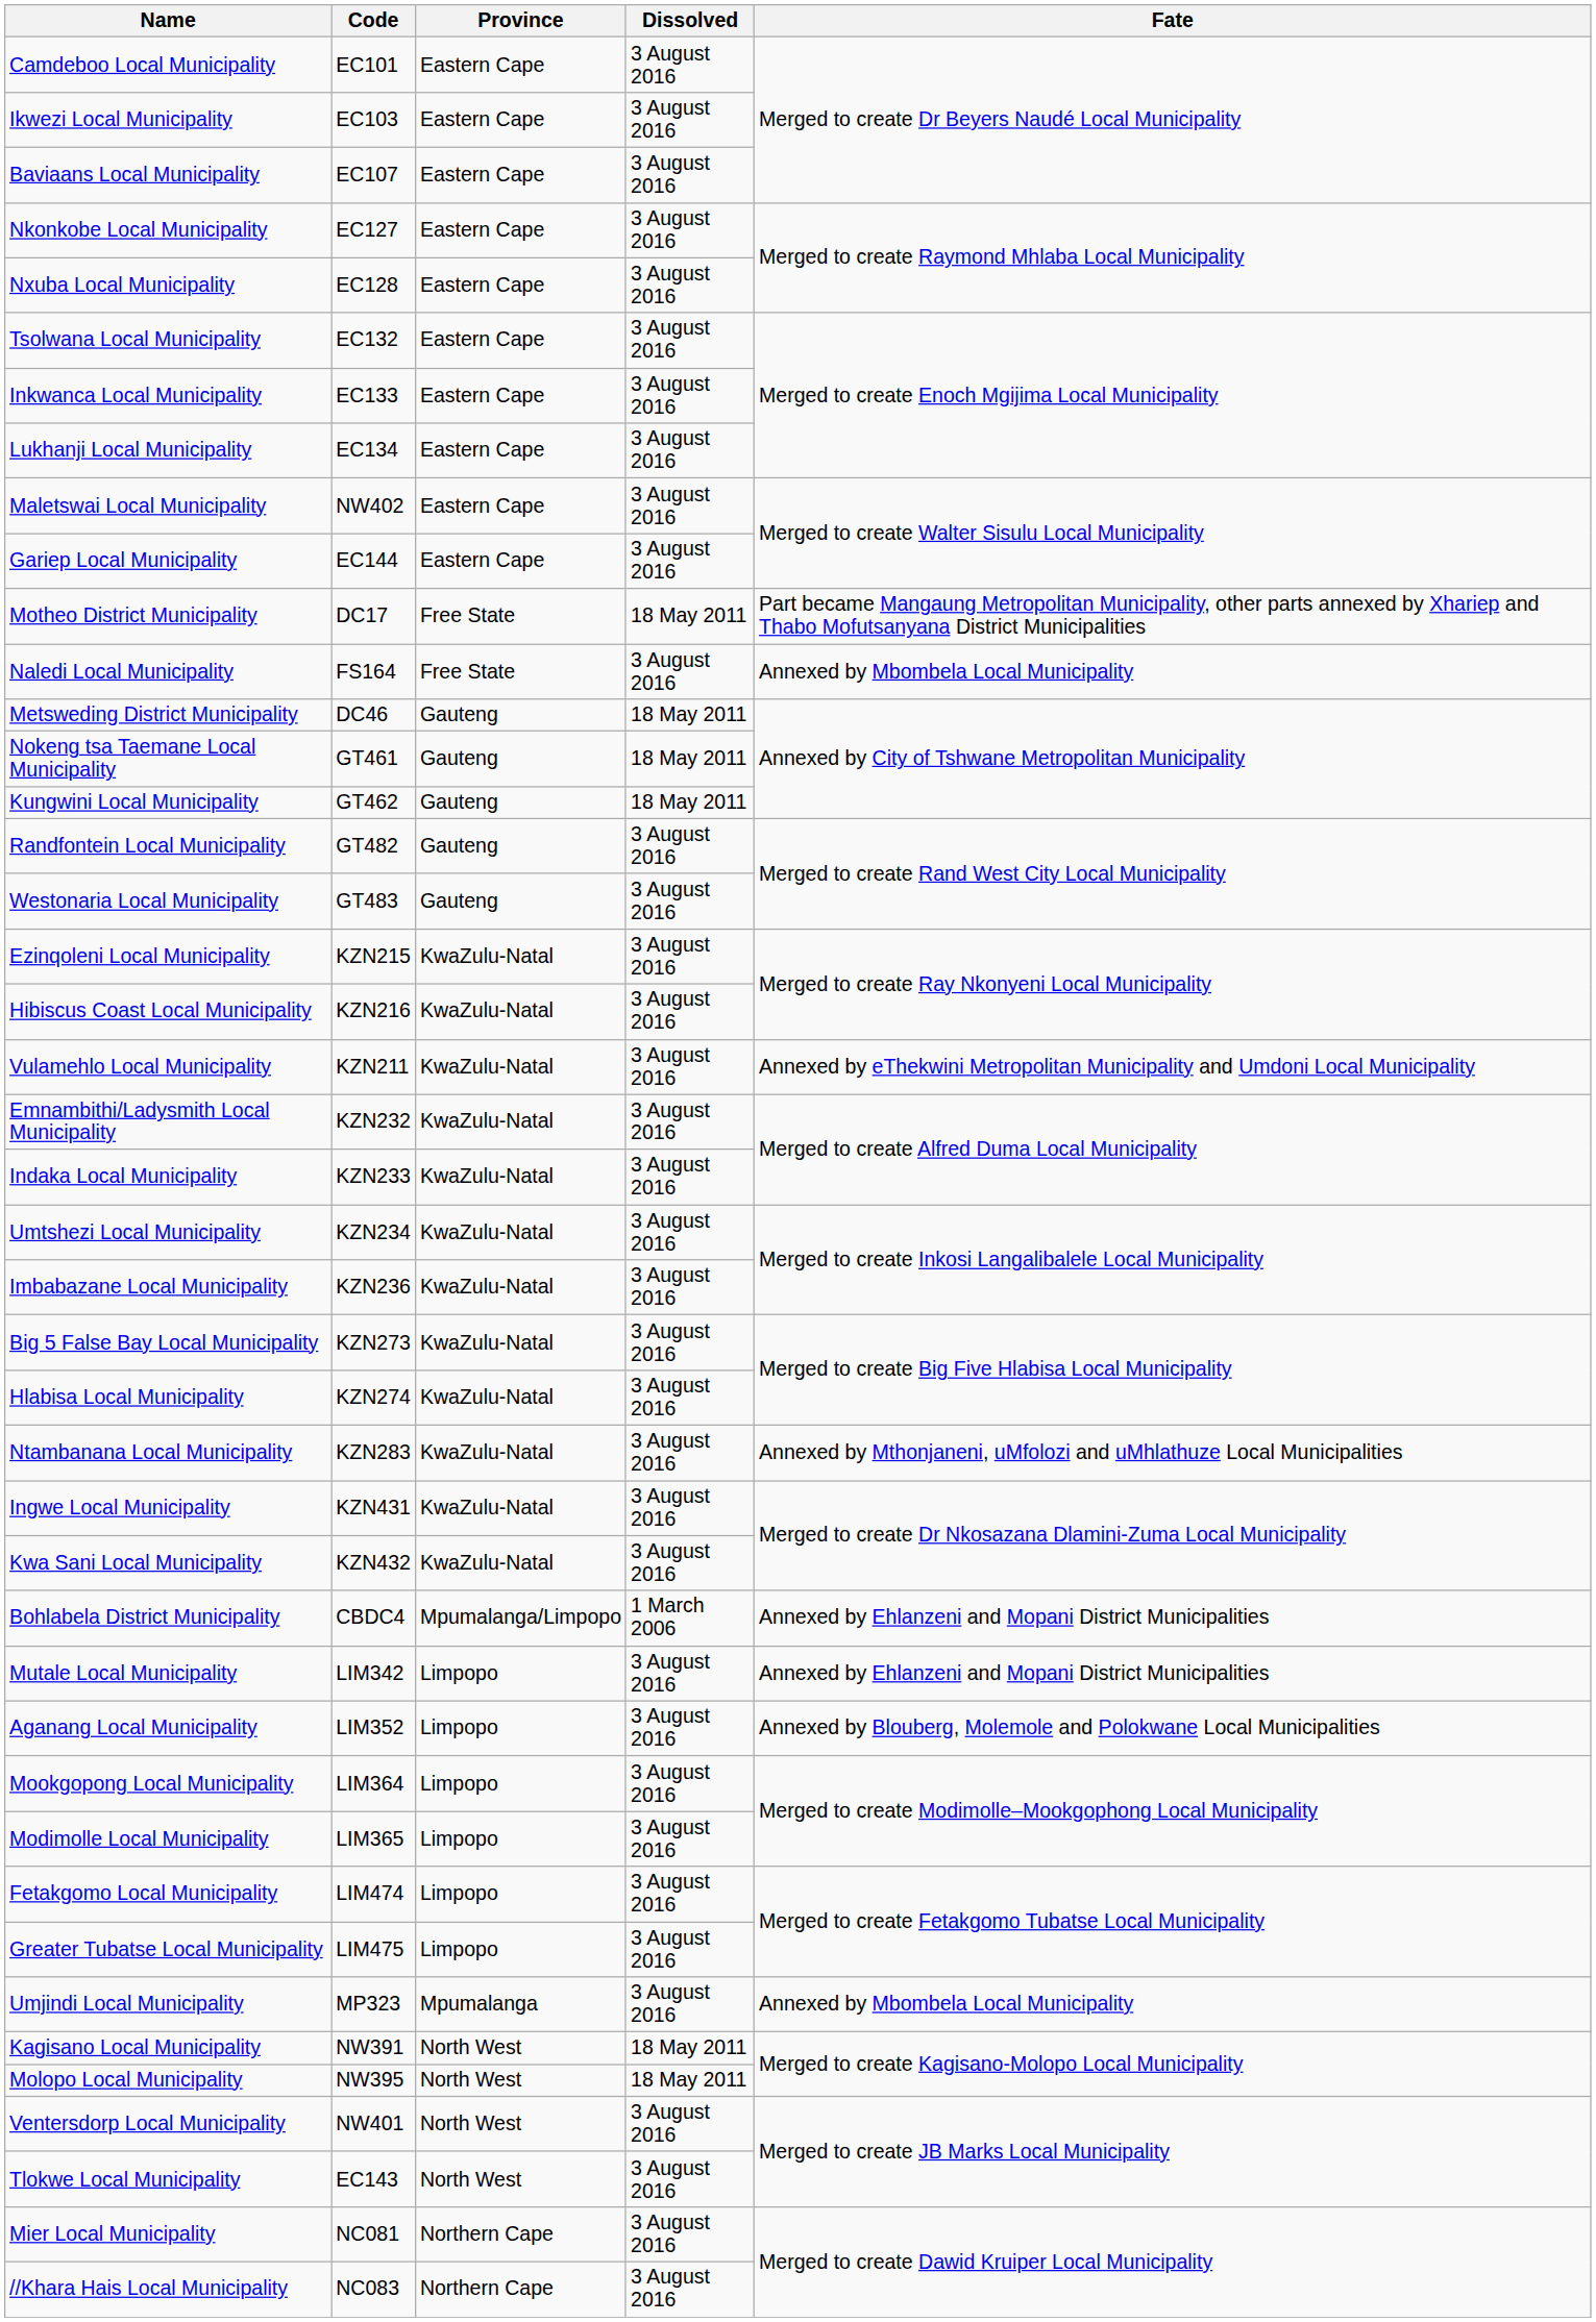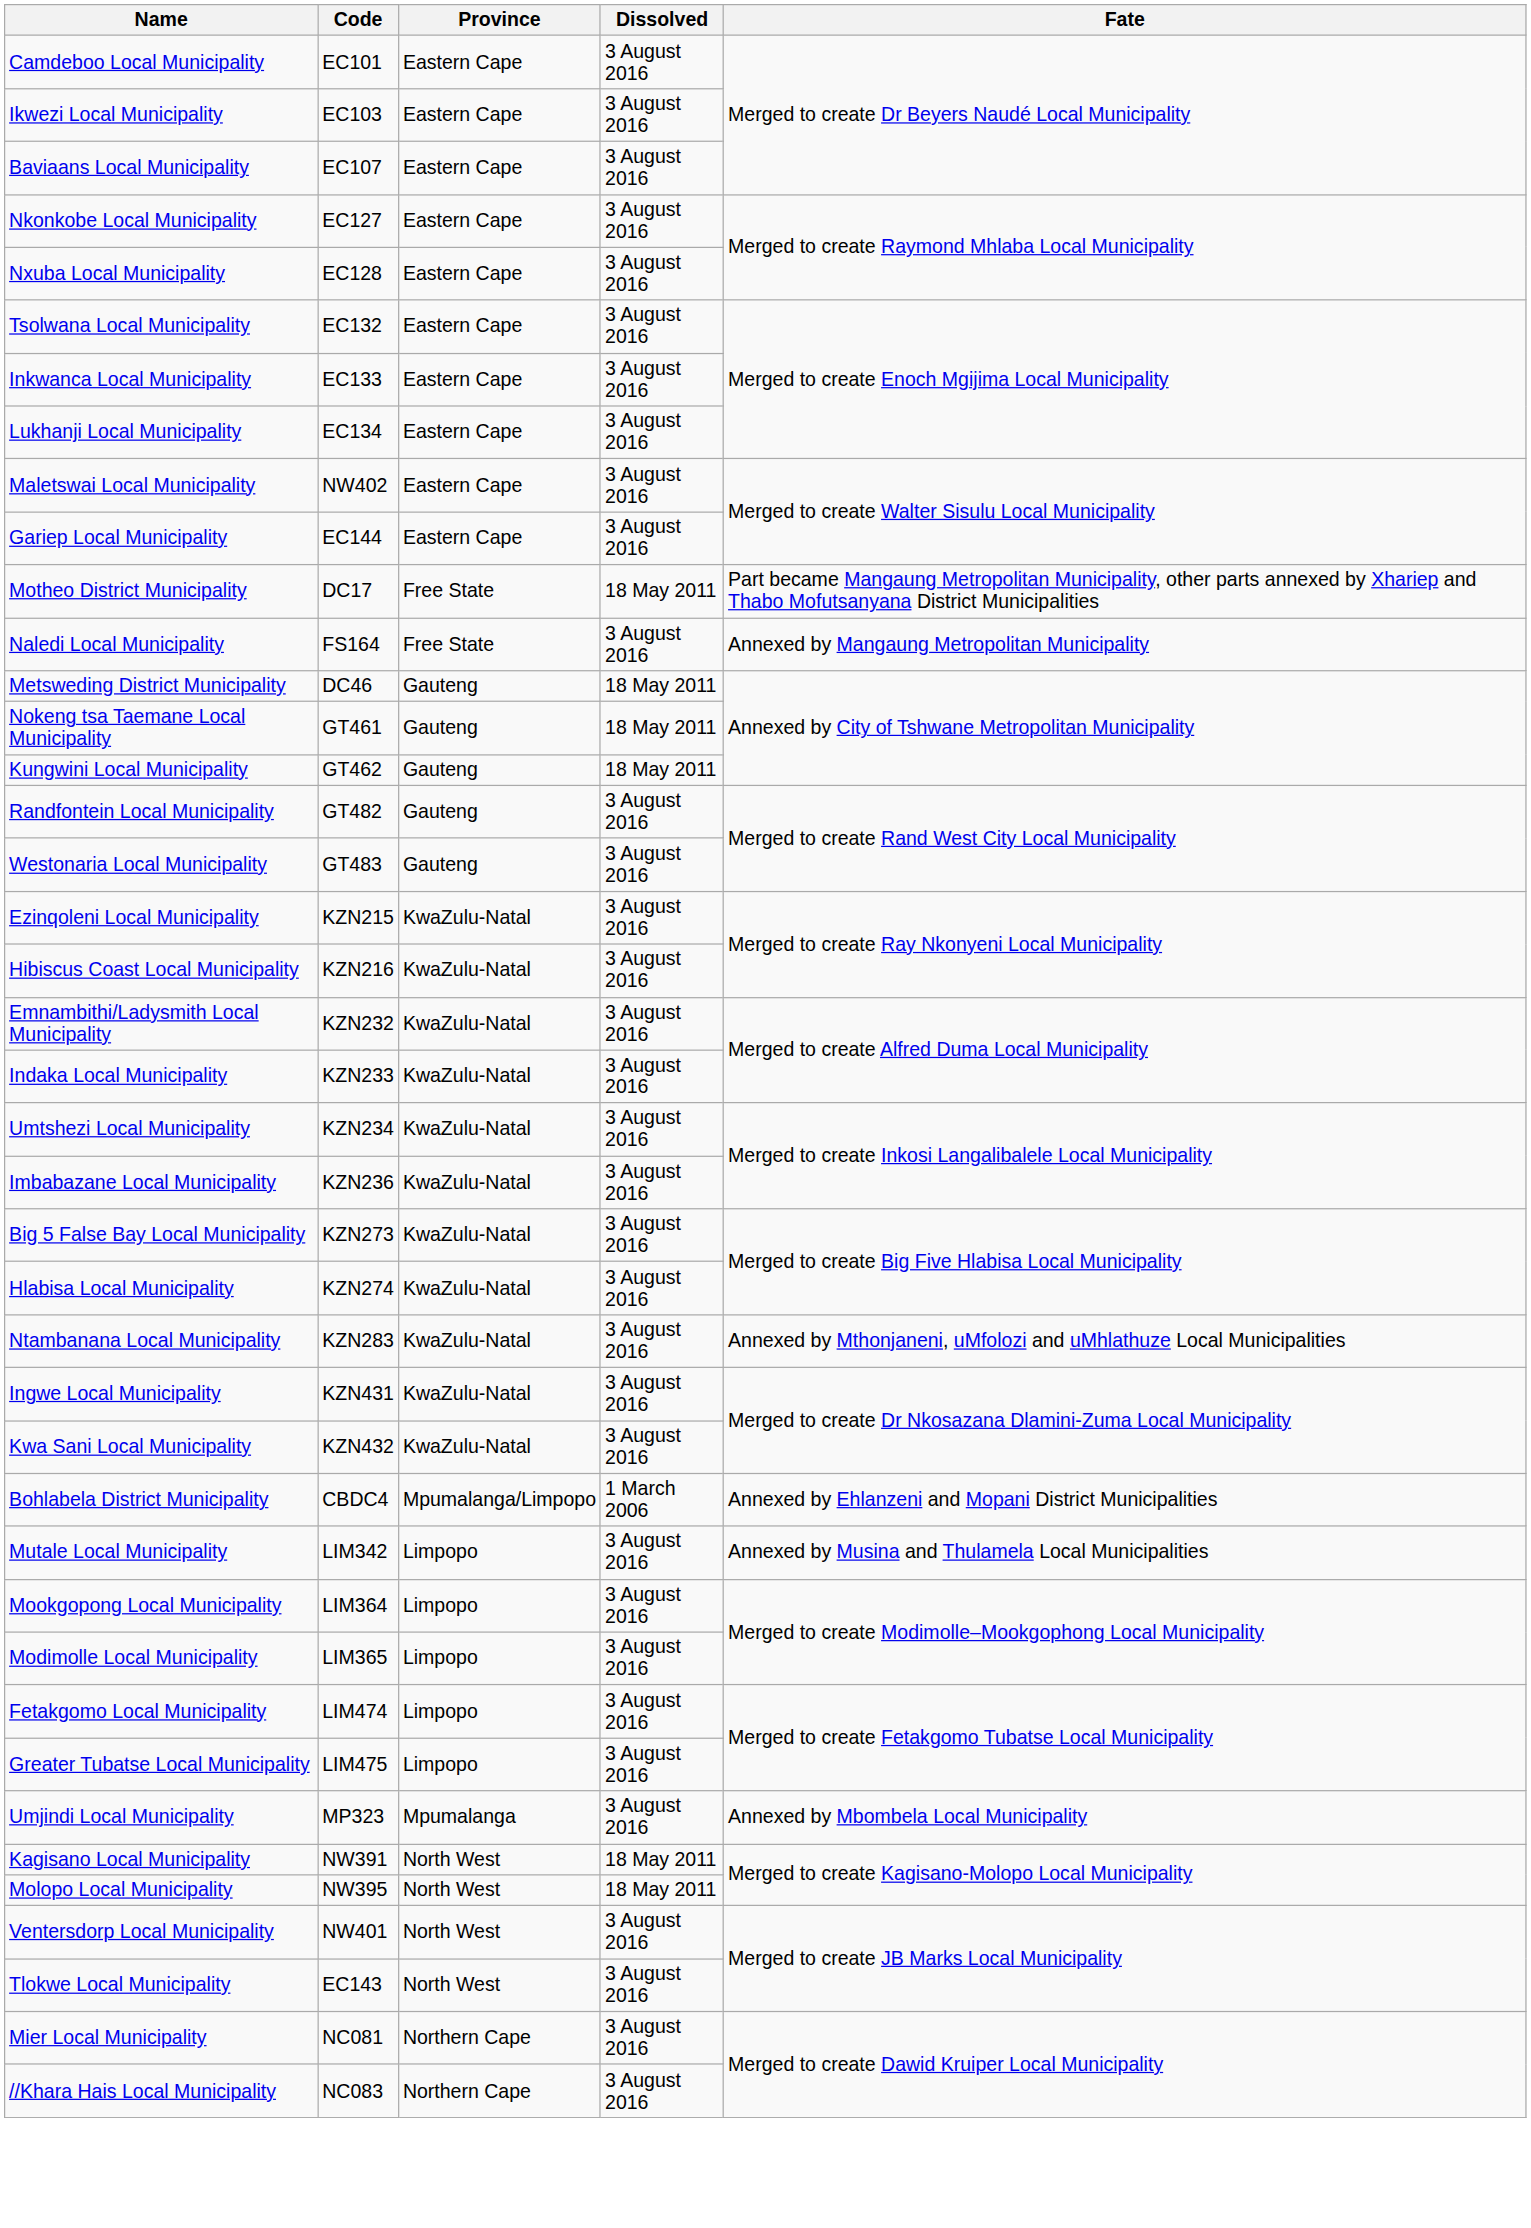Naledi Local Municipality | Fate: Annexed by Mbombela Local Municipality -> Annexed by Mangaung Metropolitan Municipality
- row: Vulamehlo Local Municipality | KZN211 | KwaZulu-Natal | 3 August 2016 | Annexed by eThekwini Metropolitan Municipality and Umdoni Local Municipality
Mutale Local Municipality | Fate: Annexed by Ehlanzeni and Mopani District Municipalities -> Annexed by Musina and Thulamela Local Municipalities
- row: Aganang Local Municipality | LIM352 | Limpopo | 3 August 2016 | Annexed by Blouberg, Molemole and Polokwane Local Municipalities
